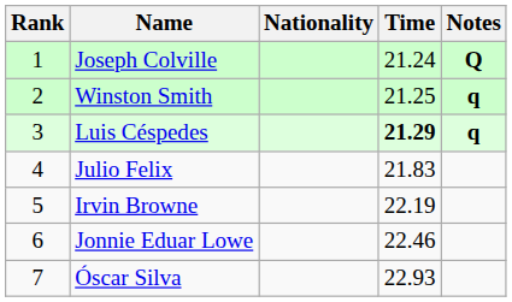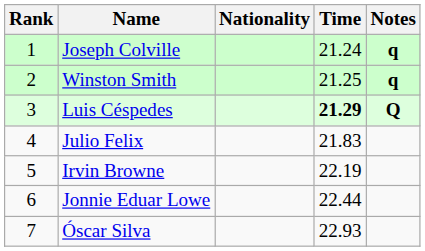Joseph Colville | Notes: Q -> q
Luis Céspedes | Notes: q -> Q
Jonnie Eduar Lowe | Time: 22.46 -> 22.44
